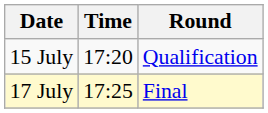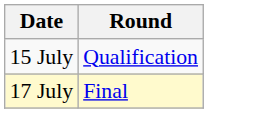- column: Time | 17:20 | 17:25
